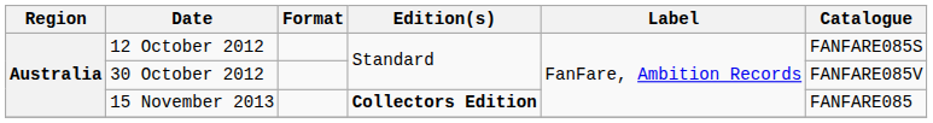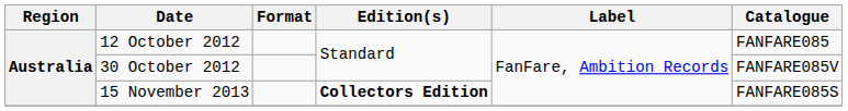12 October 2012 | Catalogue: FANFARE085S -> FANFARE085
15 November 2013 | Catalogue: FANFARE085 -> FANFARE085S
